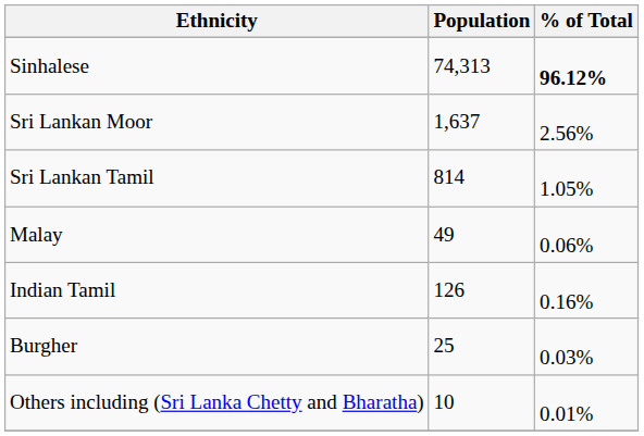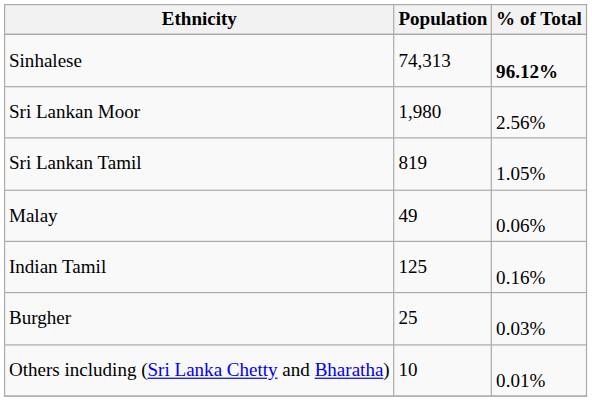Sri Lankan Moor | Population: 1,637 -> 1,980
Sri Lankan Tamil | Population: 814 -> 819
Indian Tamil | Population: 126 -> 125
